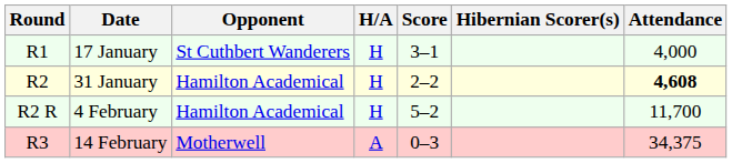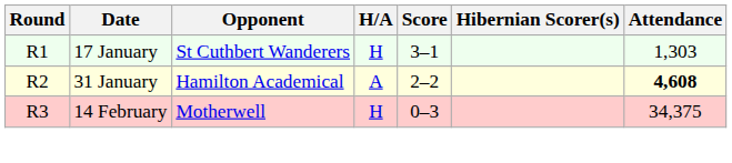17 January | Attendance: 4,000 -> 1,303
31 January | H/A: H -> A
- row: R2 R | 4 February | Hamilton Academical | H | 5–2 | 11,700
14 February | H/A: A -> H
